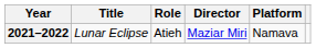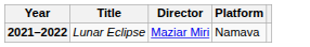- column: Role | Atieh
